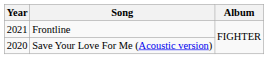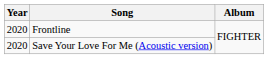Frontline | Year: 2021 -> 2020
